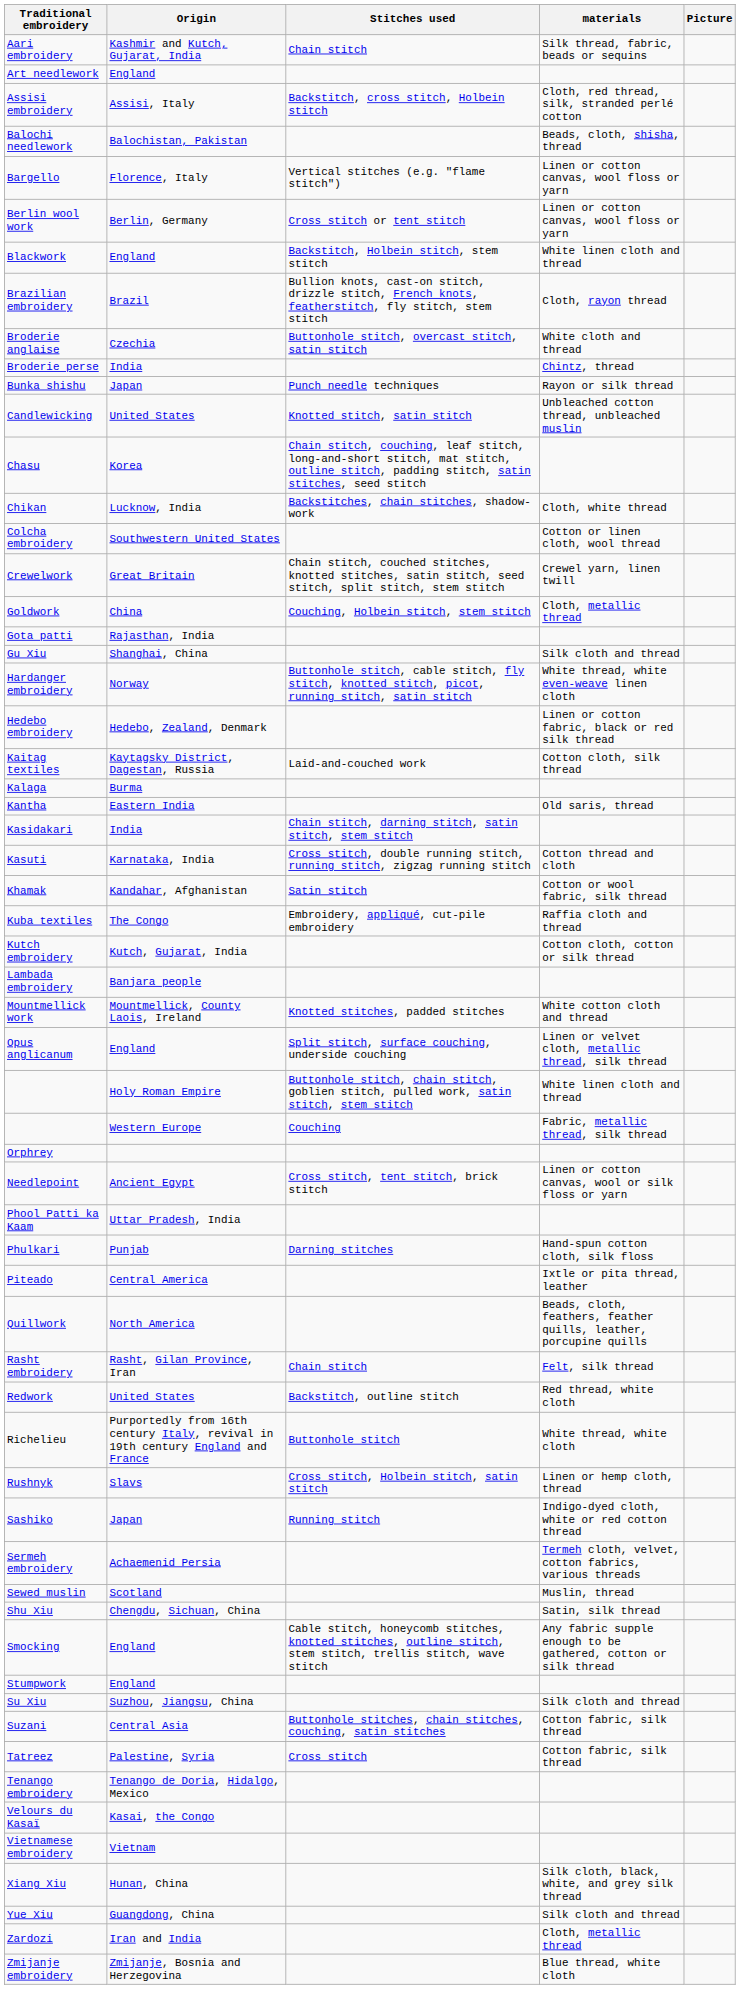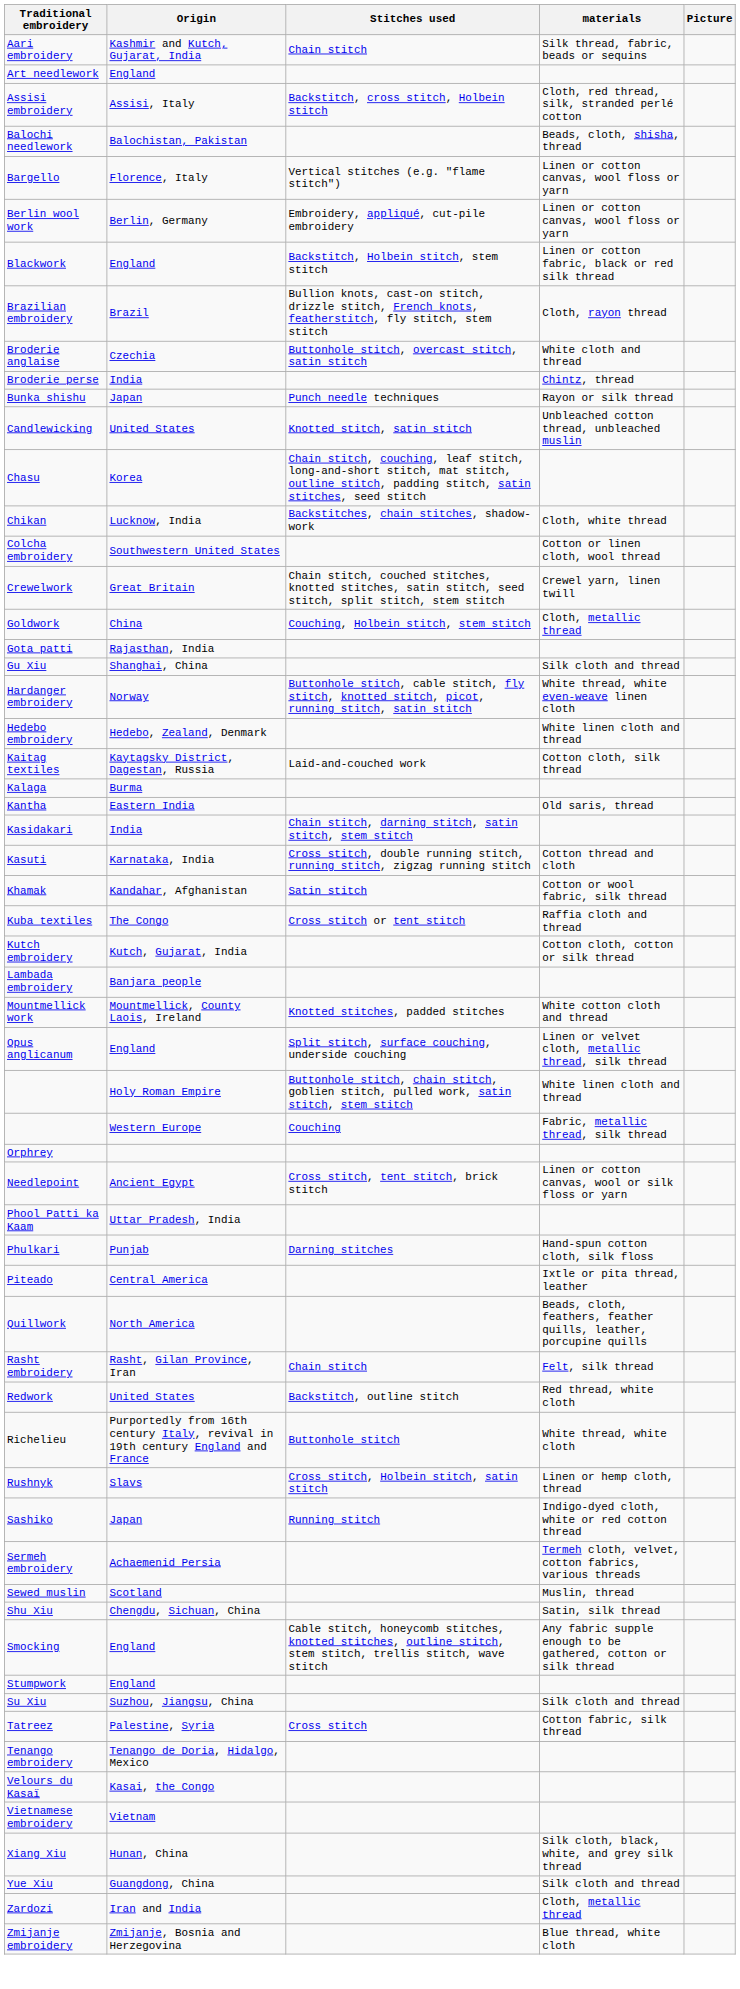Berlin wool work | Stitches used: Cross stitch or tent stitch -> Embroidery, appliqué, cut-pile embroidery
Blackwork | materials: White linen cloth and thread -> Linen or cotton fabric, black or red silk thread
Hedebo embroidery | materials: Linen or cotton fabric, black or red silk thread -> White linen cloth and thread
Kuba textiles | Stitches used: Embroidery, appliqué, cut-pile embroidery -> Cross stitch or tent stitch
- row: Suzani | Central Asia | Buttonhole stitches, chain stitches, couching, satin stitches | Cotton fabric, silk thread
